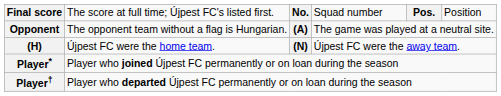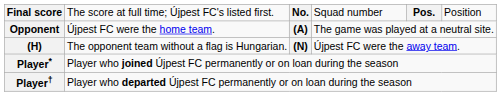Opponent | column 2: The opponent team without a flag is Hungarian. -> Újpest FC were the home team.
(H) | column 2: Újpest FC were the home team. -> The opponent team without a flag is Hungarian.
